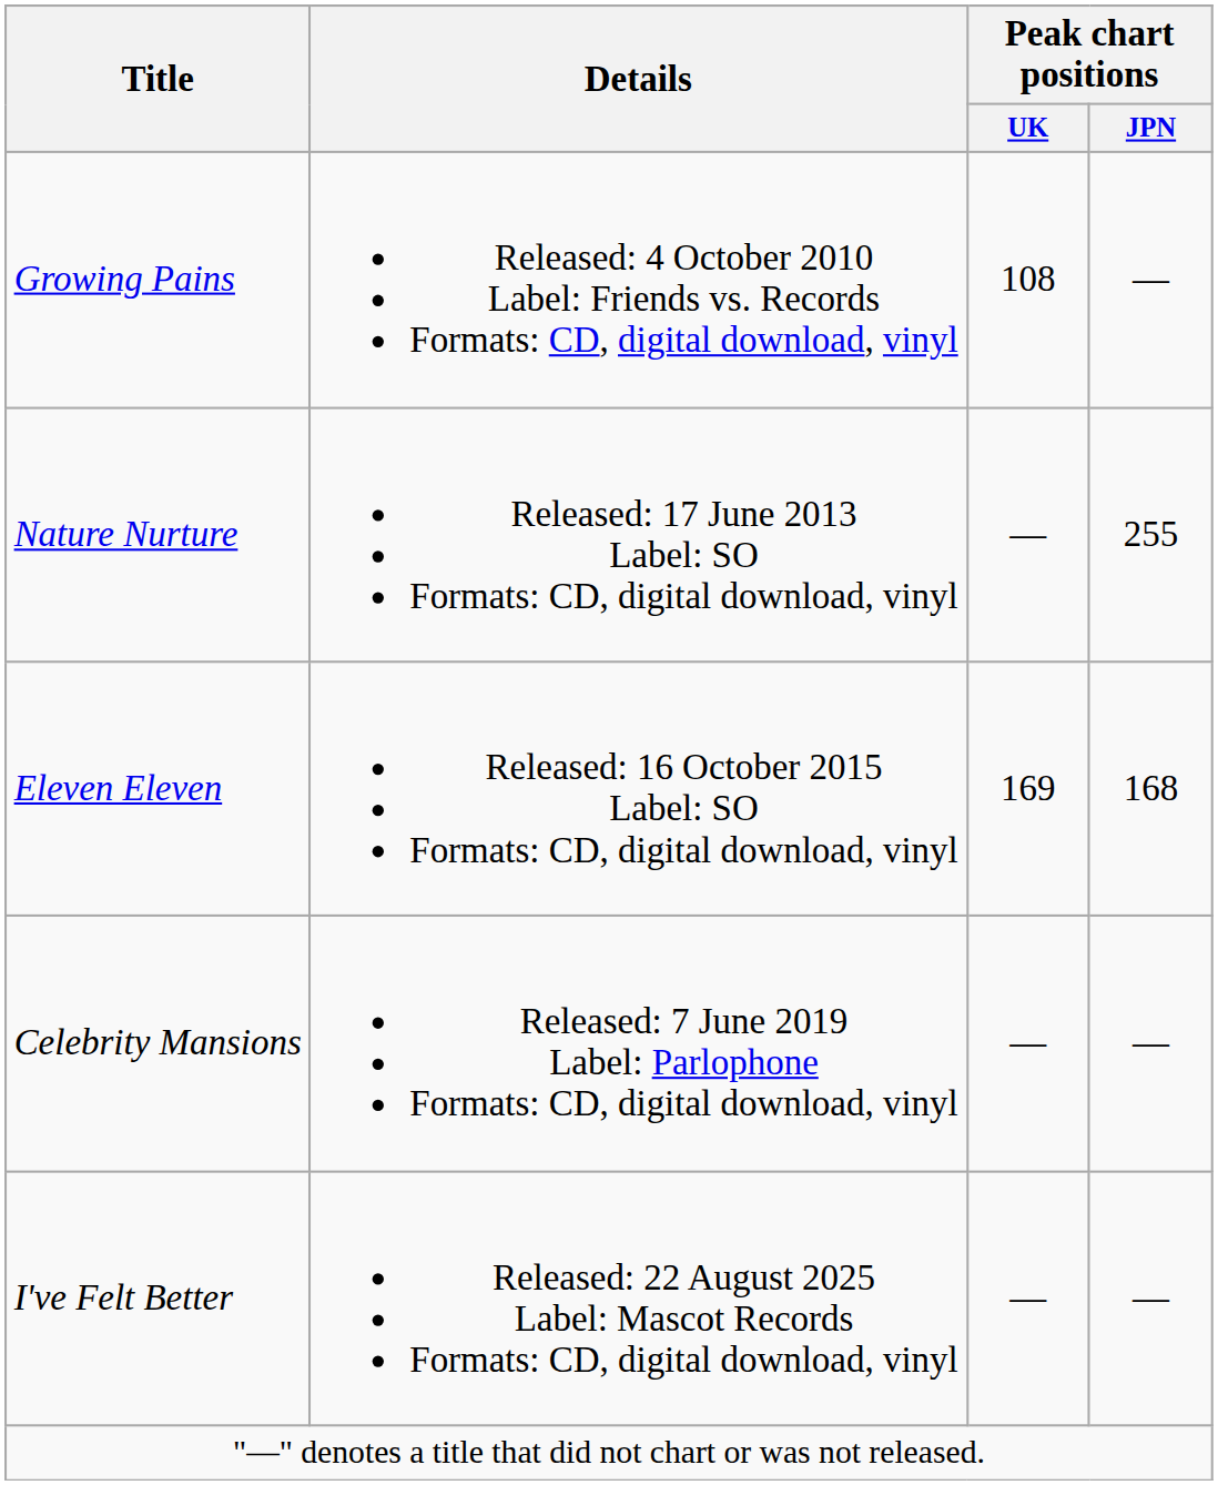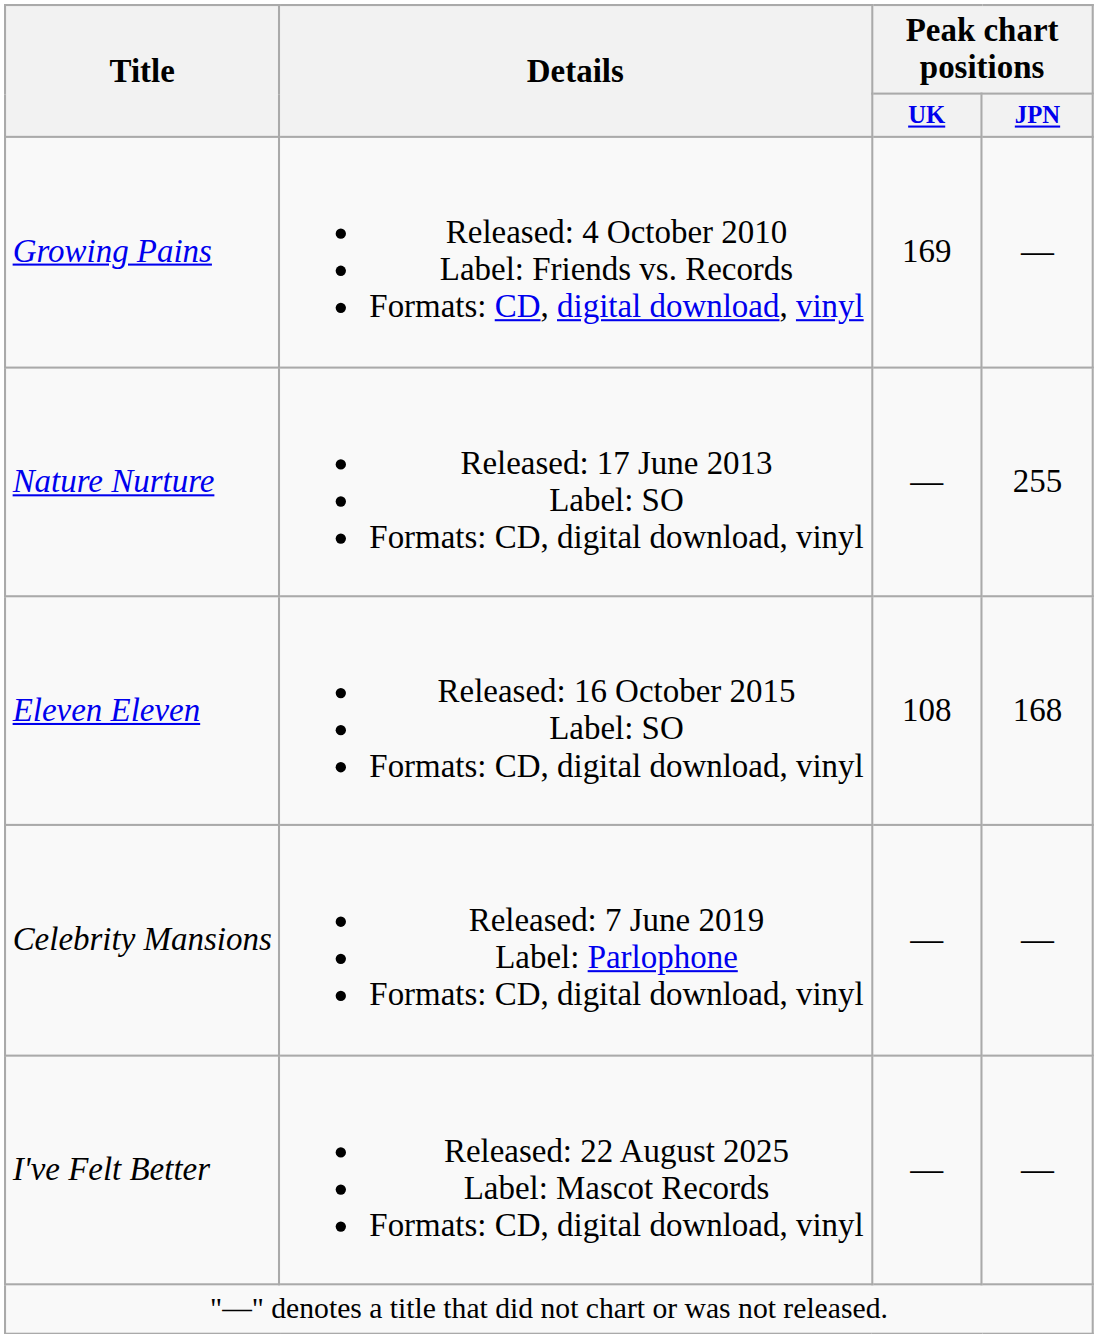Growing Pains | Peak chart positions / UK: 108 -> 169
Eleven Eleven | Peak chart positions / UK: 169 -> 108
